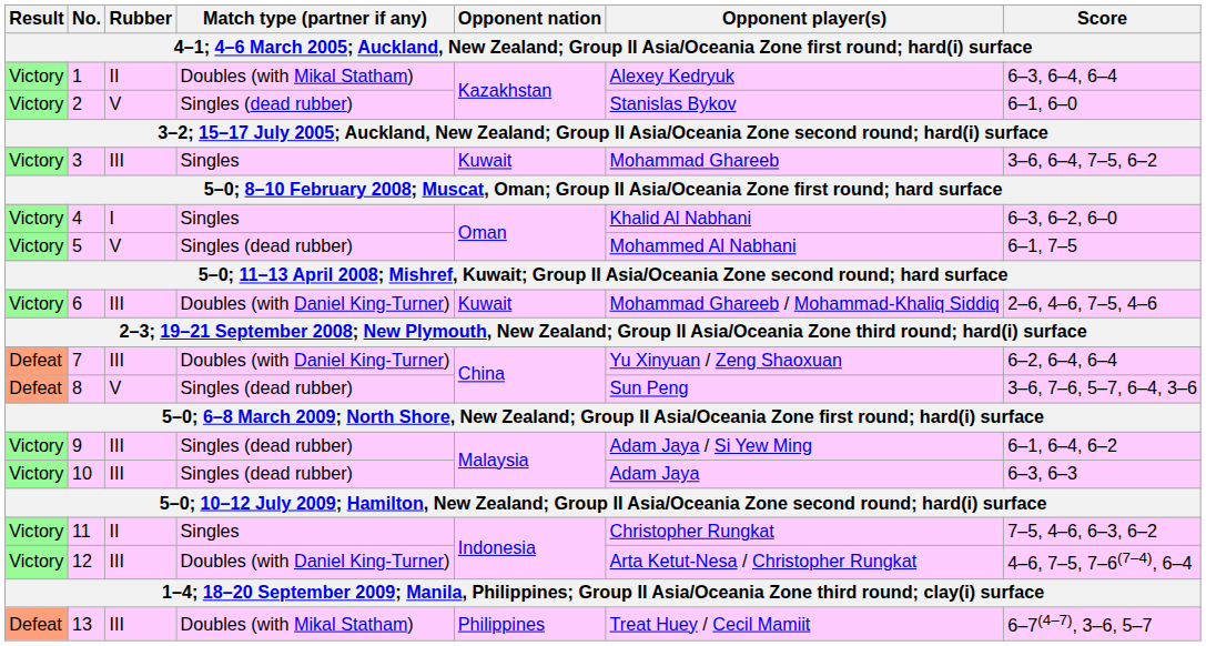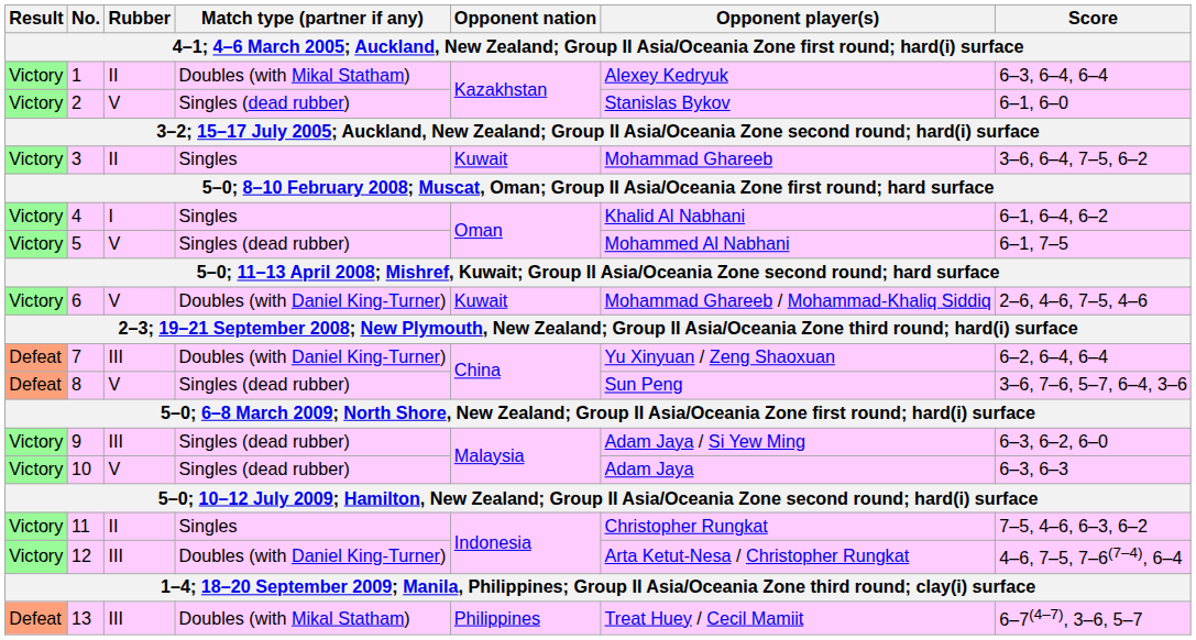3 | Rubber: III -> II
4 | Score: 6–3, 6–2, 6–0 -> 6–1, 6–4, 6–2
6 | Rubber: III -> V
9 | Score: 6–1, 6–4, 6–2 -> 6–3, 6–2, 6–0
10 | Rubber: III -> V
